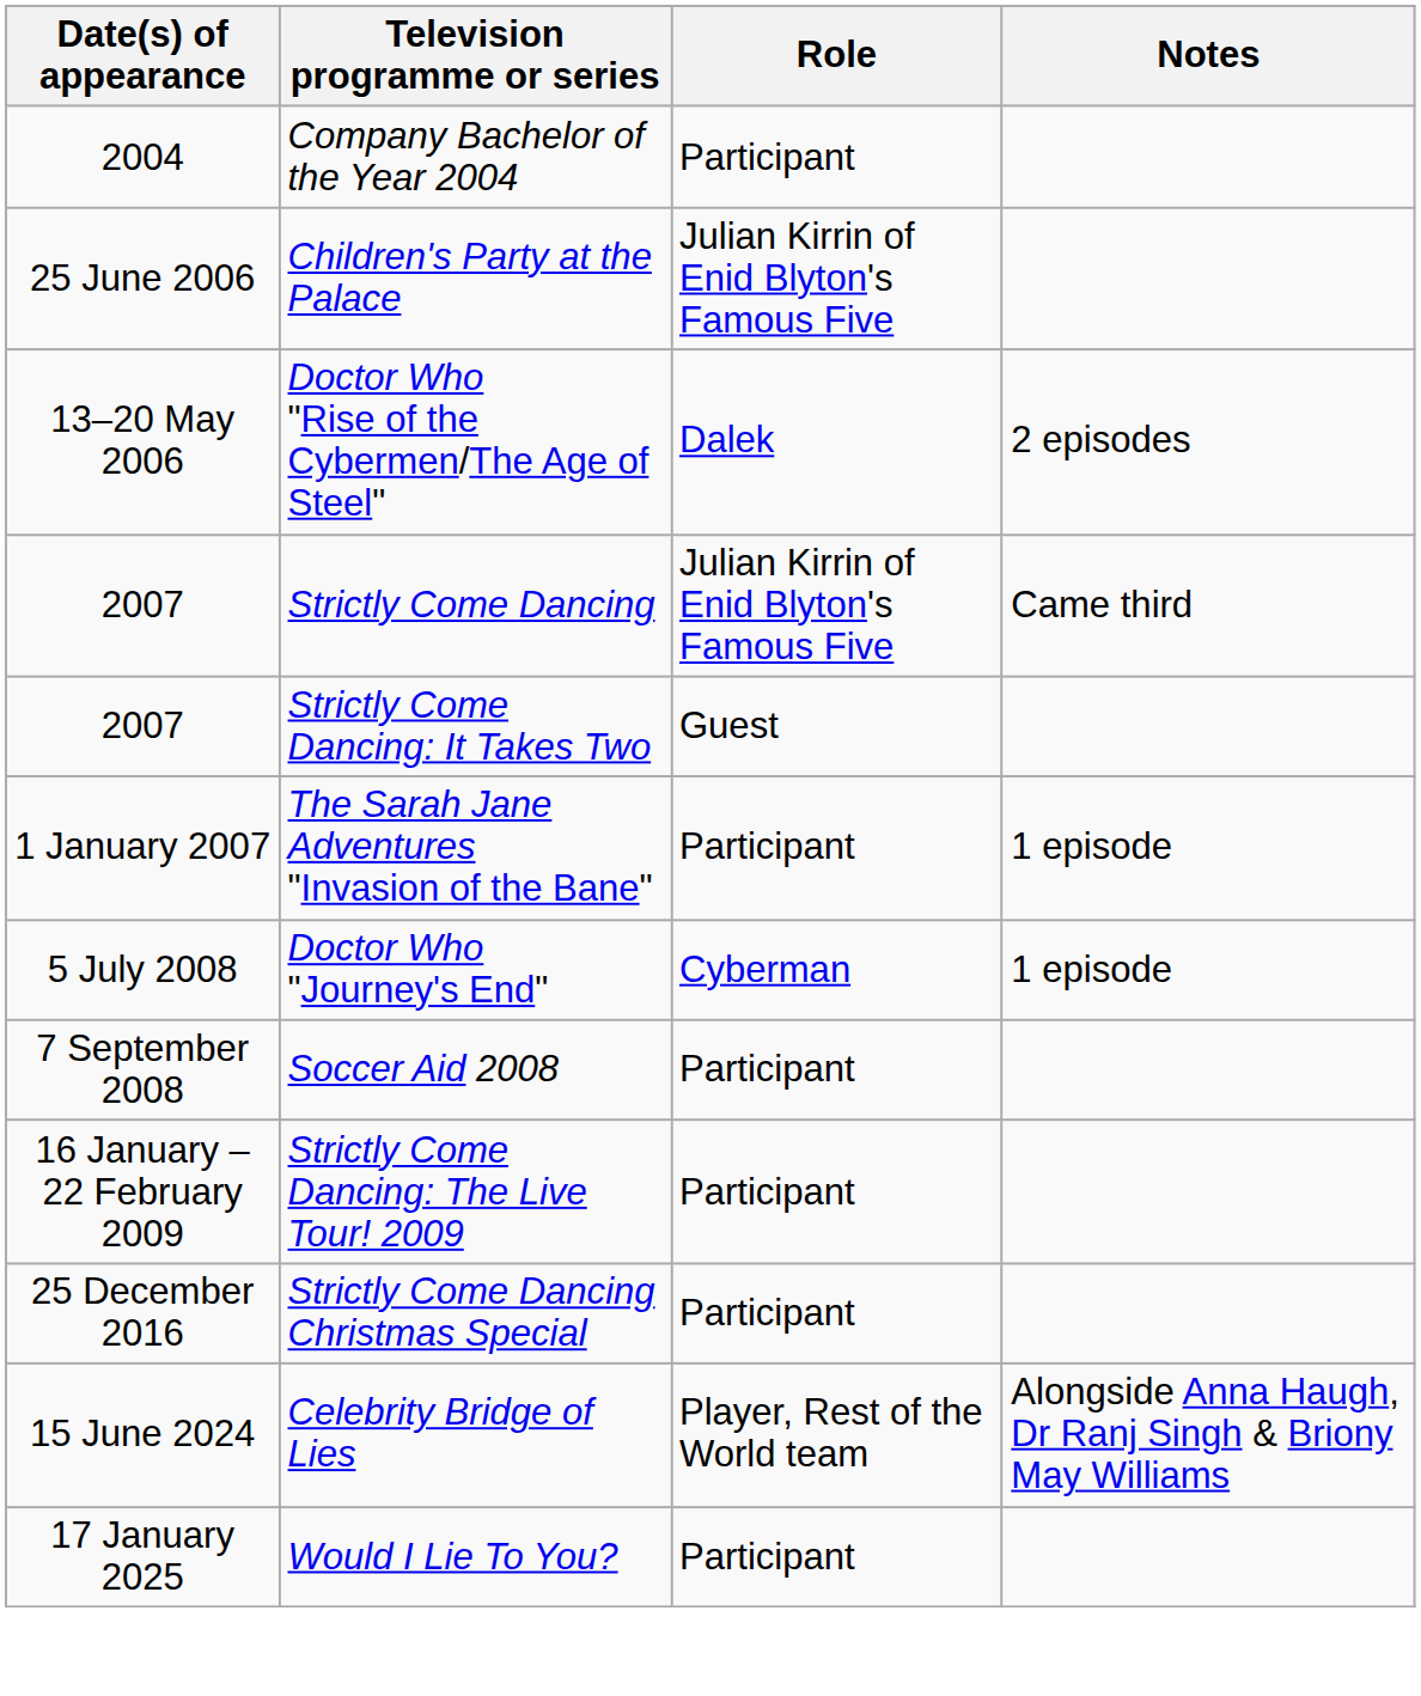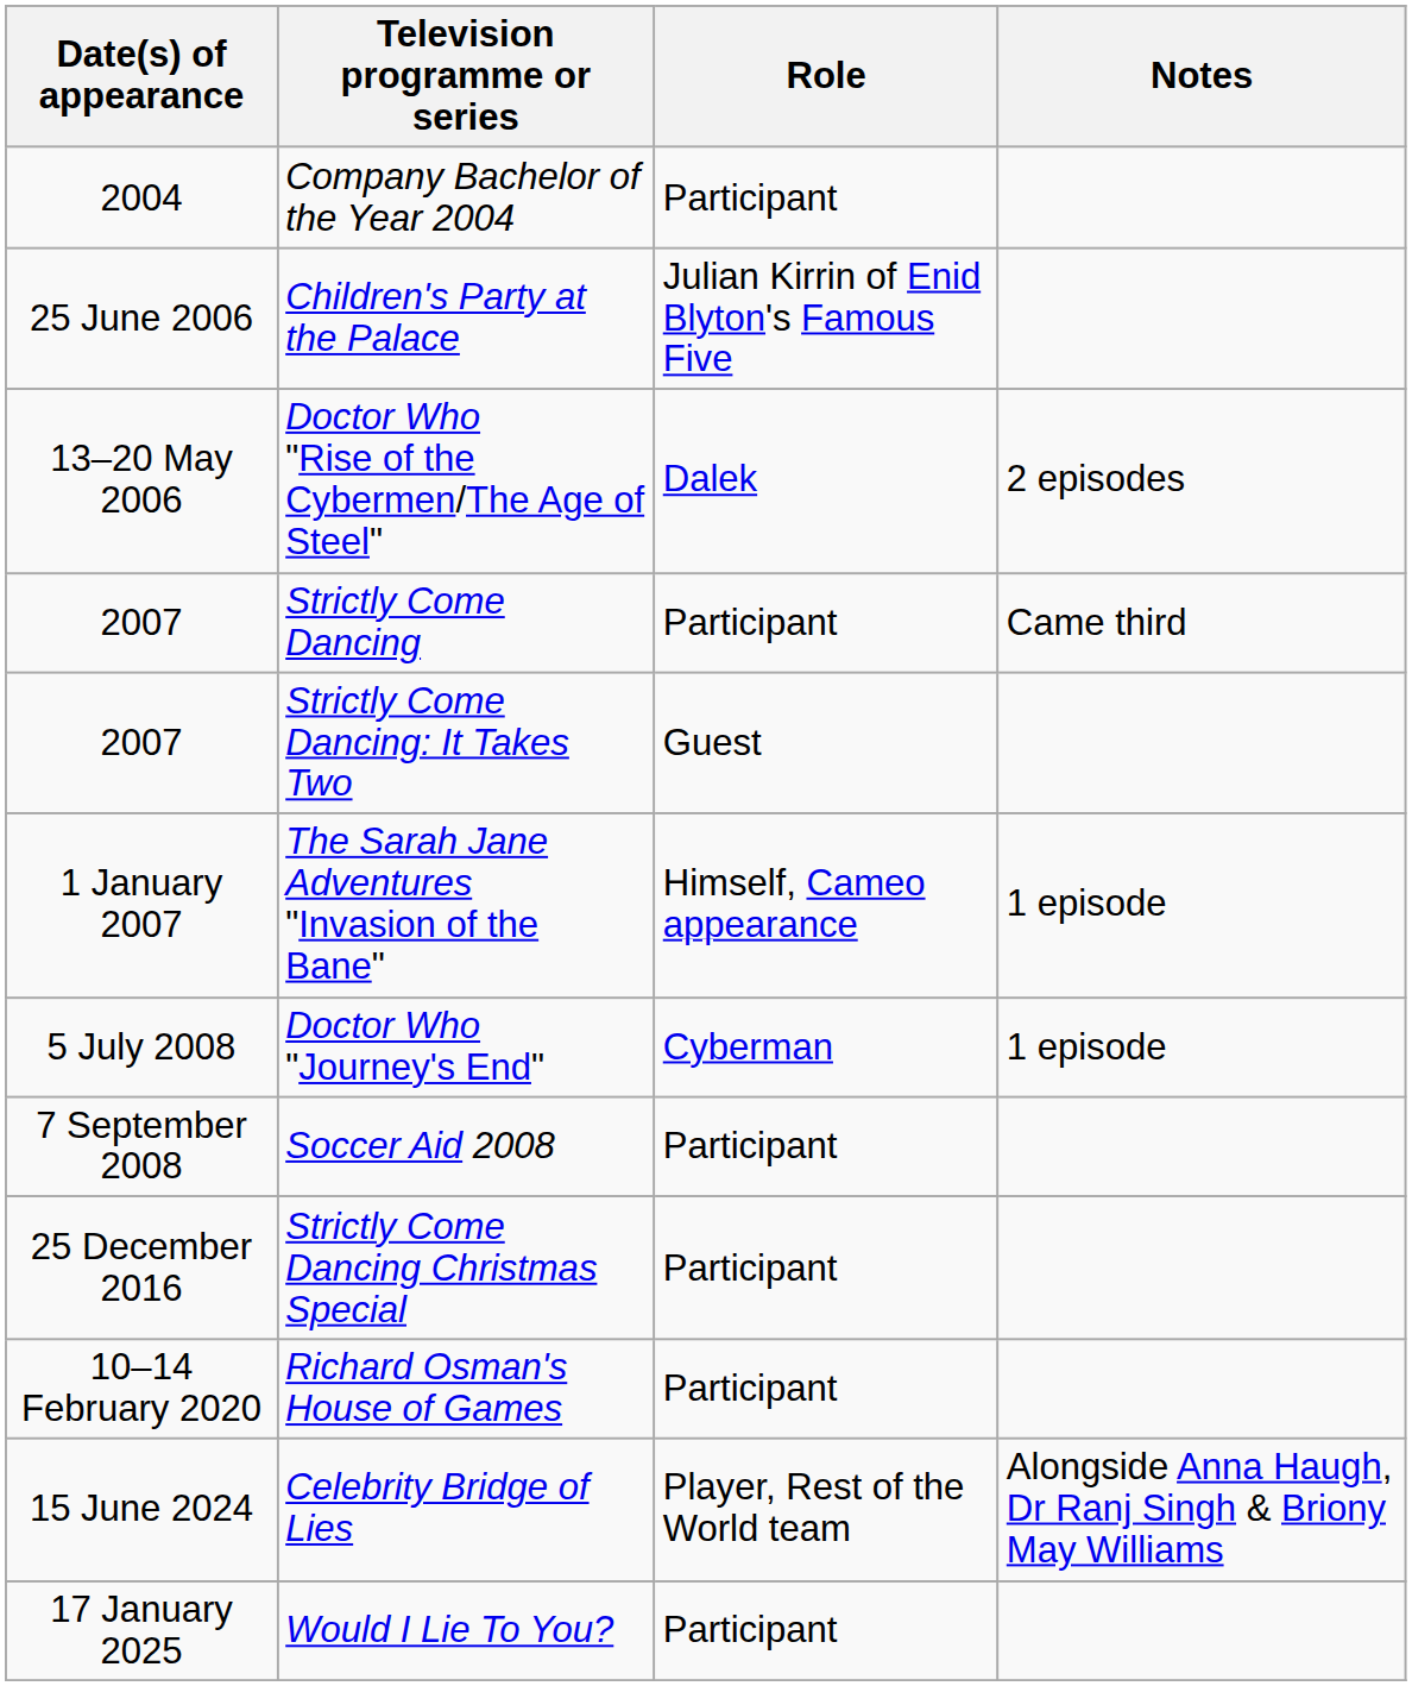Strictly Come Dancing | Role: Julian Kirrin of Enid Blyton's Famous Five -> Participant
The Sarah Jane Adventures "Invasion of the Bane" | Role: Participant -> Himself, Cameo appearance
- row: 16 January – 22 February 2009 | Strictly Come Dancing: The Live Tour! 2009 | Participant
+ row: 10–14 February 2020 | Richard Osman's House of Games | Participant
